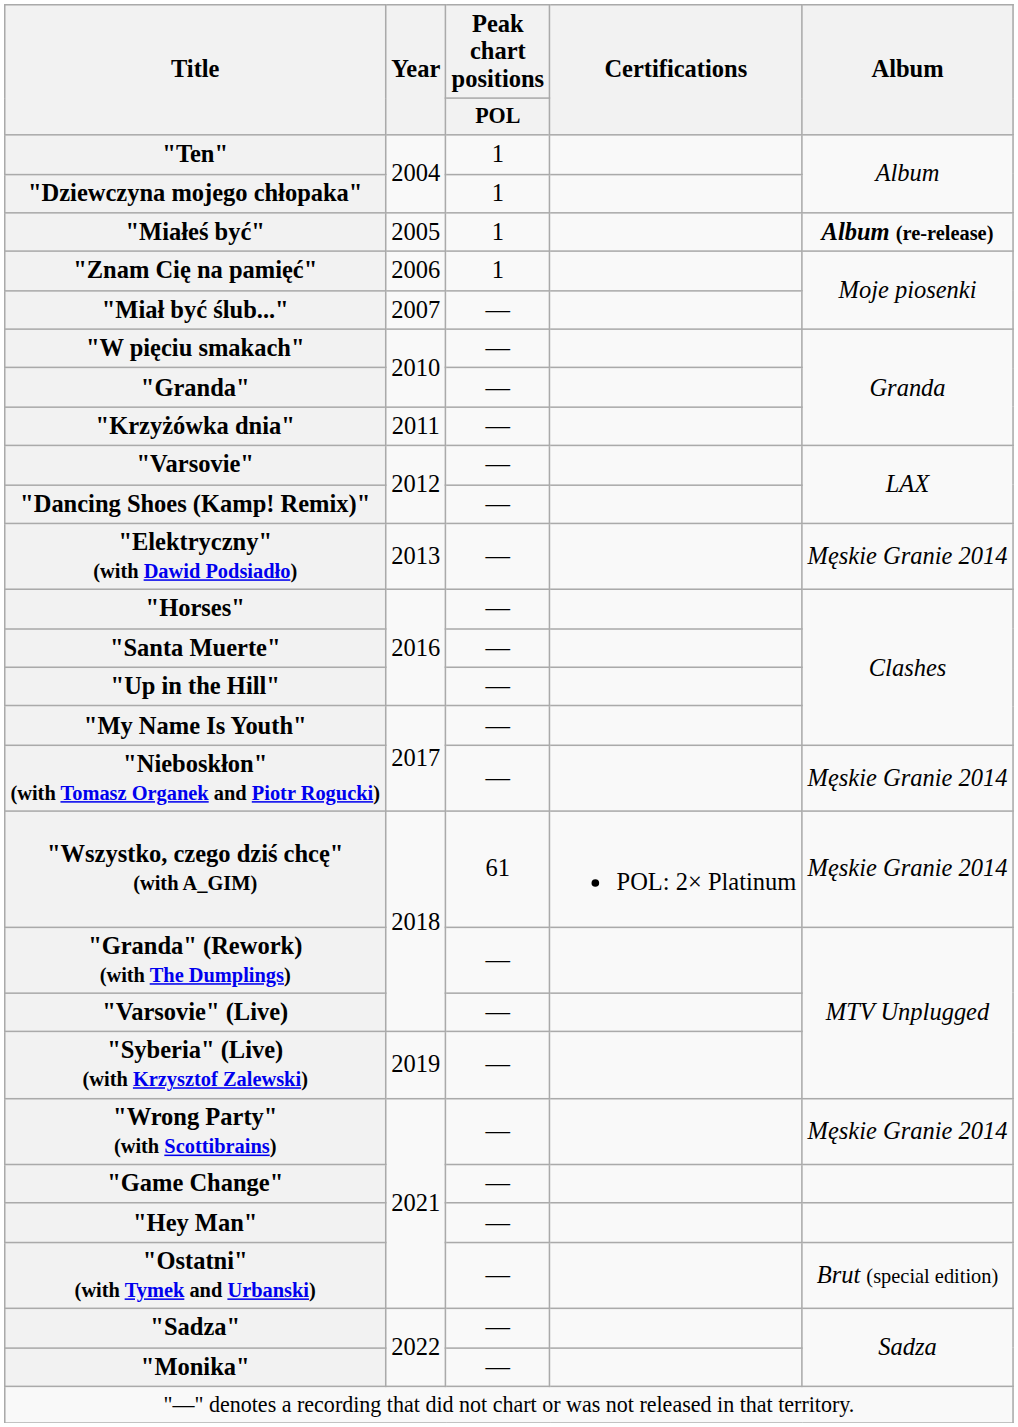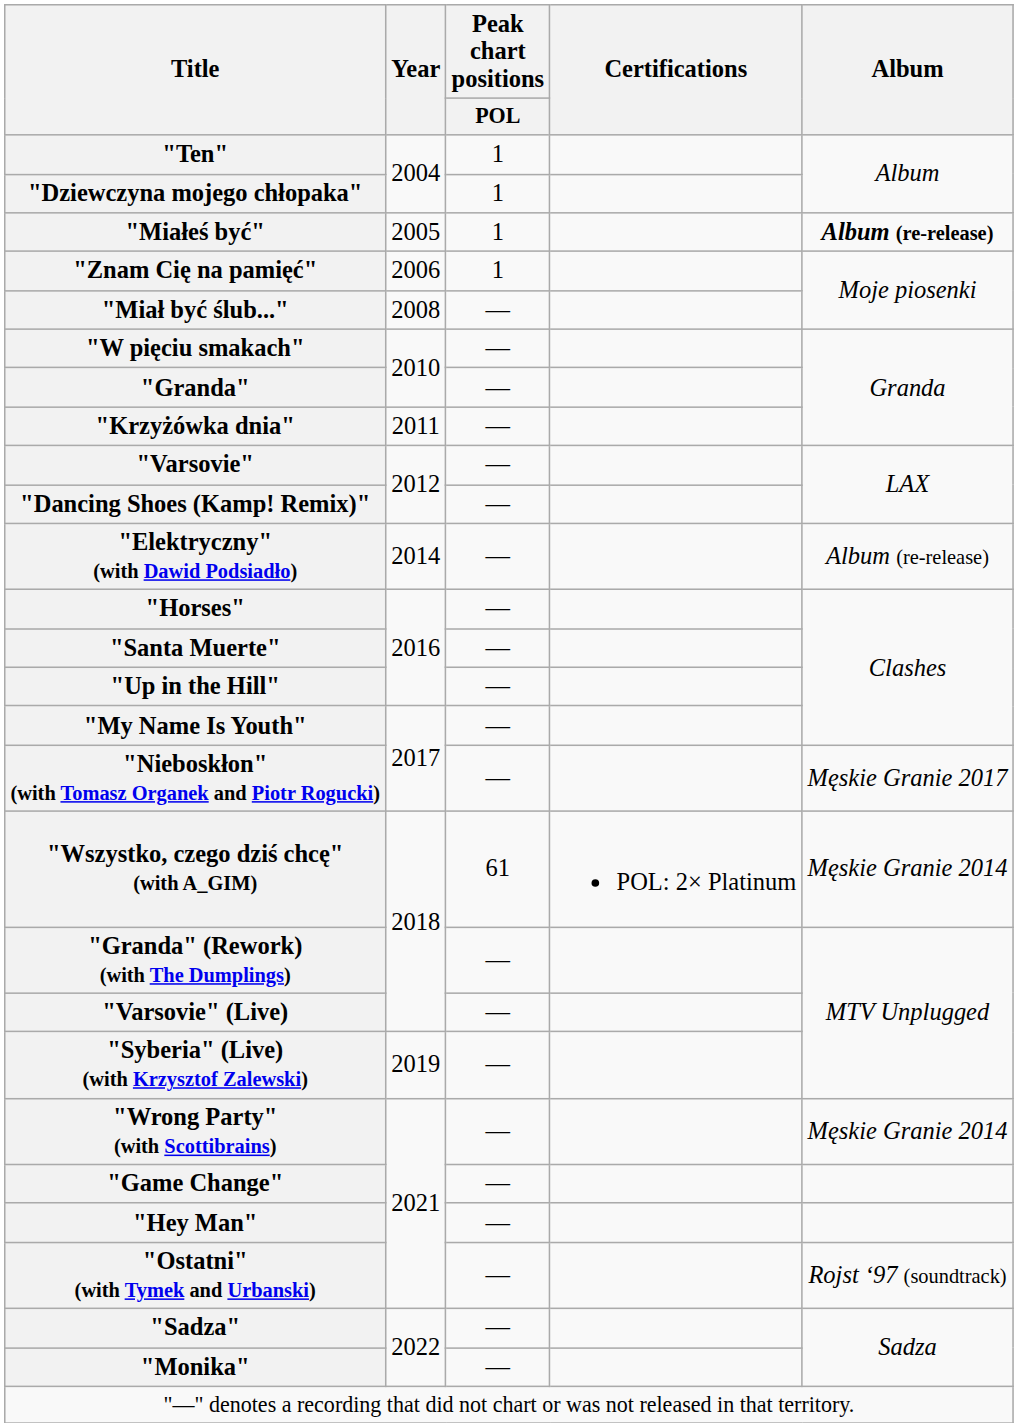"Miał być ślub..." | Year: 2007 -> 2008
"Elektryczny" (with Dawid Podsiadło) | Year: 2013 -> 2014
"Elektryczny" (with Dawid Podsiadło) | Album: Męskie Granie 2014 -> Album (re-release)
"Nieboskłon" (with Tomasz Organek and Piotr Rogucki) | Album: Męskie Granie 2014 -> Męskie Granie 2017
"Ostatni" (with Tymek and Urbanski) | Album: Brut (special edition) -> Rojst ‘97 (soundtrack)
